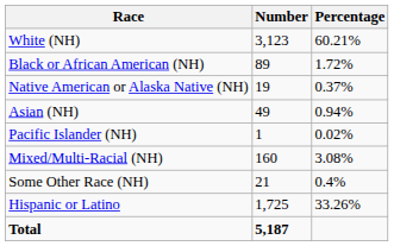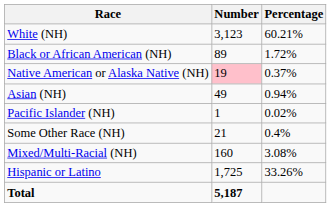Native American or Alaska Native (NH) | Number: no background -> pink background
rows swapped: Some Other Race (NH) <-> Mixed/Multi-Racial (NH)
